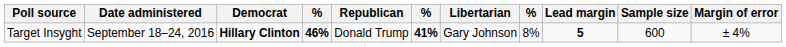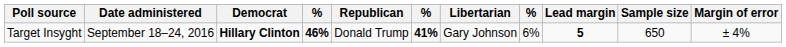Target Insyght | column 8: 8% -> 6%
Target Insyght | Sample size: 600 -> 650
